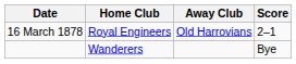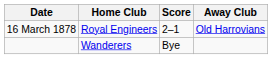columns swapped: Score <-> Away Club
